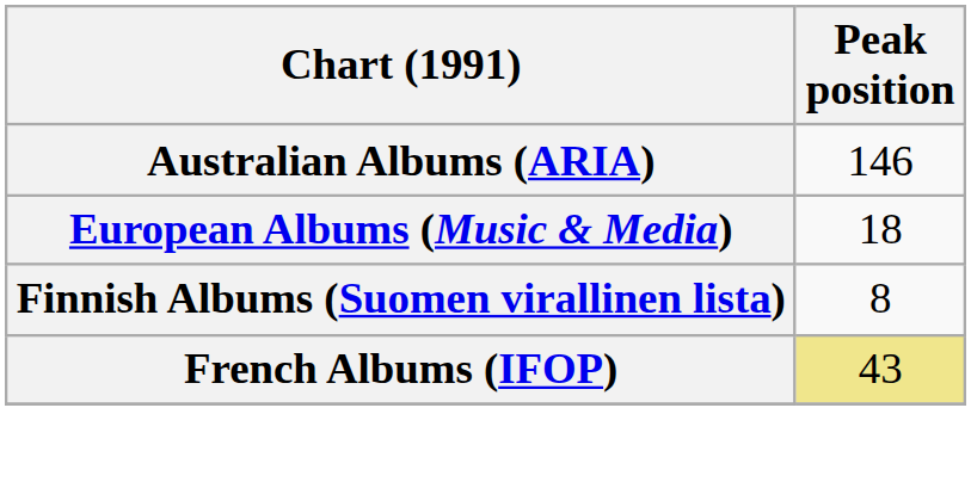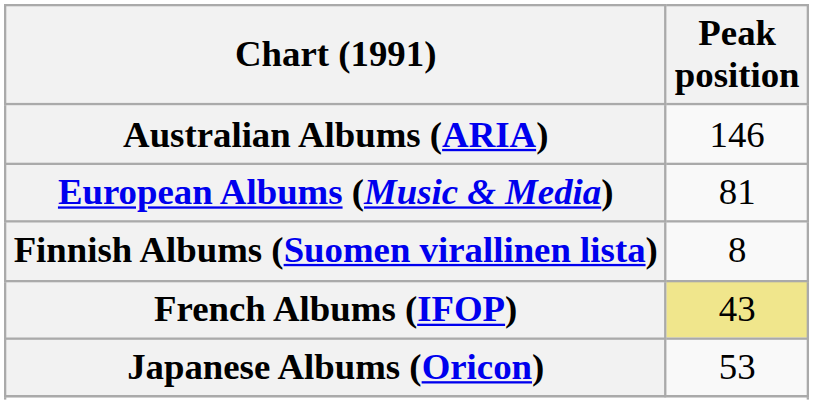European Albums (Music & Media) | Peak position: 18 -> 81
+ row: Japanese Albums (Oricon) | 53
